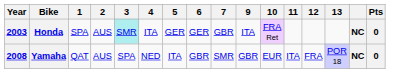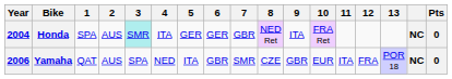+ column: 8 | NED Ret | CZE
Honda | Year: 2003 -> 2004
Yamaha | Year: 2008 -> 2006
